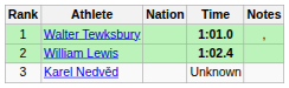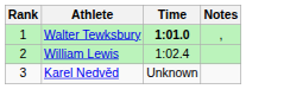- column: Nation
William Lewis | Time: bold -> normal
